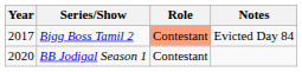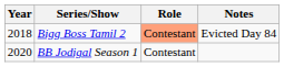Bigg Boss Tamil 2 | Year: 2017 -> 2018
